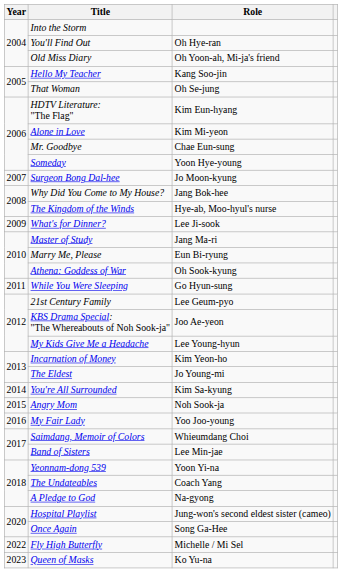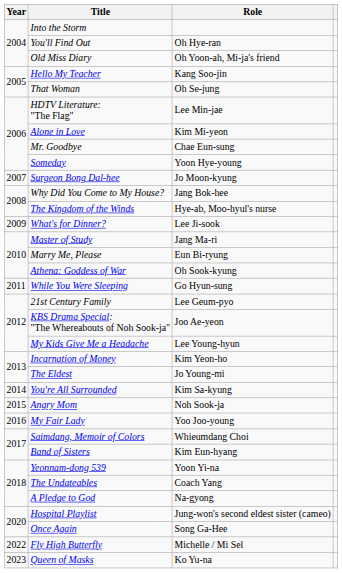HDTV Literature: "The Flag" | Role: Kim Eun-hyang -> Lee Min-jae
Band of Sisters | Role: Lee Min-jae -> Kim Eun-hyang
